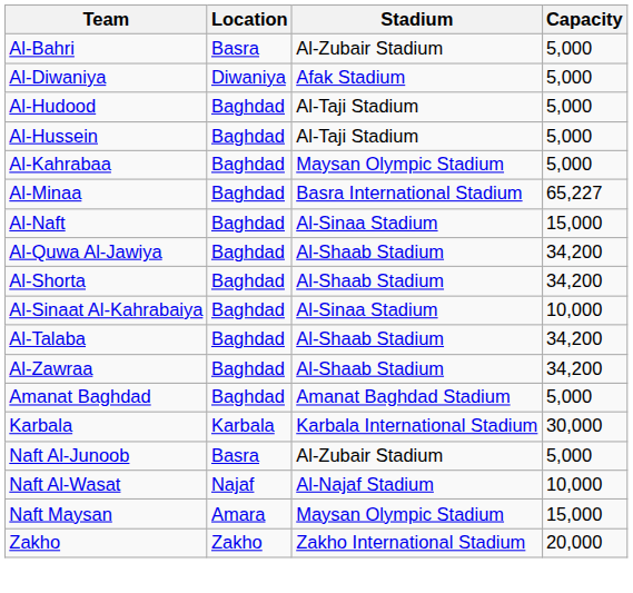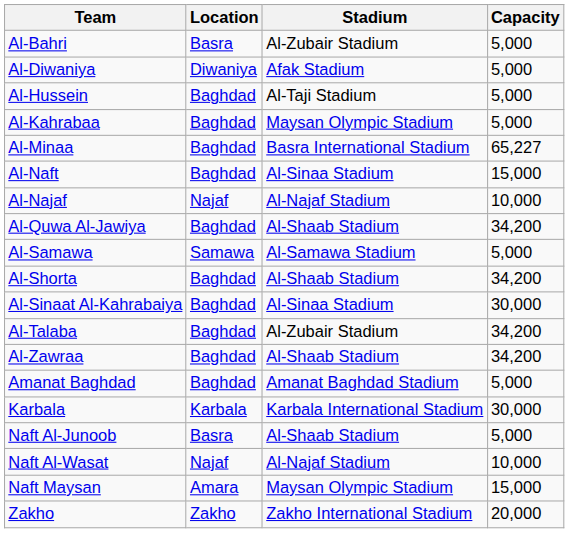- row: Al-Hudood | Baghdad | Al-Taji Stadium | 5,000
+ row: Al-Najaf | Najaf | Al-Najaf Stadium | 10,000
+ row: Al-Samawa | Samawa | Al-Samawa Stadium | 5,000
Al-Sinaat Al-Kahrabaiya | Capacity: 10,000 -> 30,000
Al-Talaba | Stadium: Al-Shaab Stadium -> Al-Zubair Stadium
Naft Al-Junoob | Stadium: Al-Zubair Stadium -> Al-Shaab Stadium
